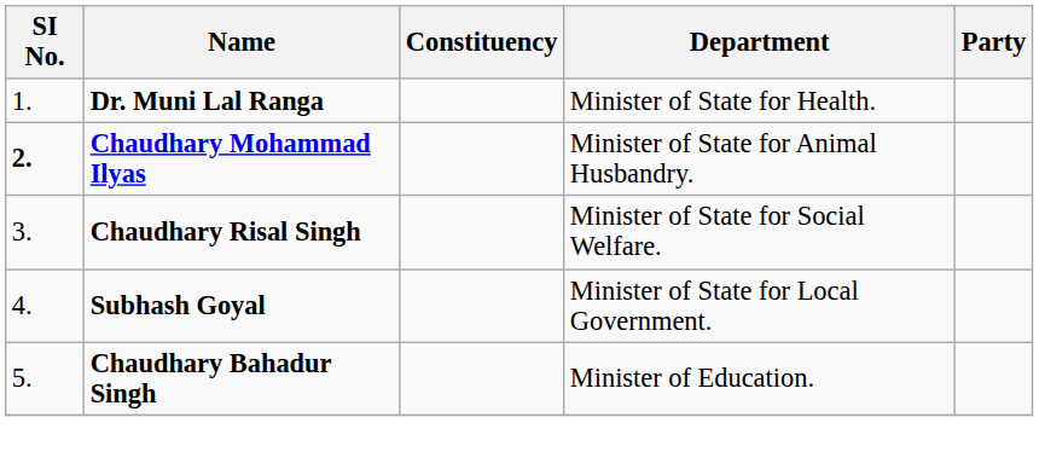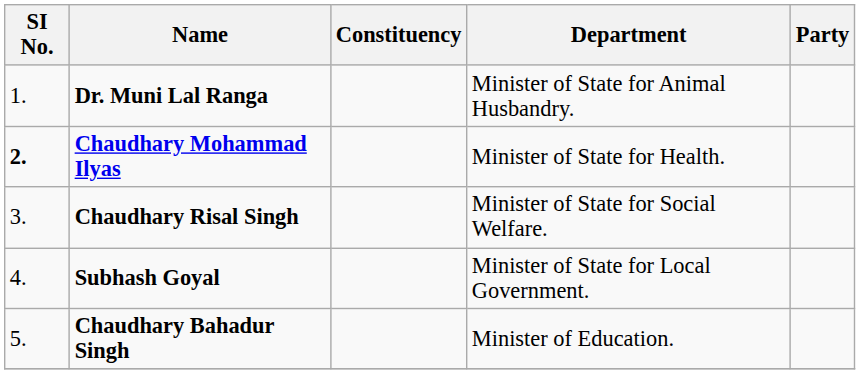Dr. Muni Lal Ranga | Department: Minister of State for Health. -> Minister of State for Animal Husbandry.
Chaudhary Mohammad Ilyas | Department: Minister of State for Animal Husbandry. -> Minister of State for Health.
